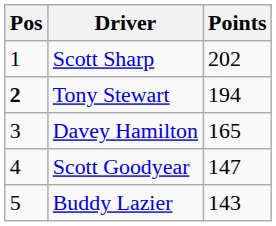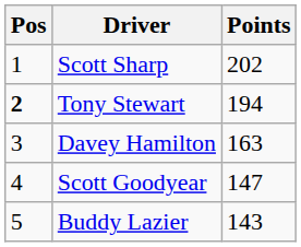Davey Hamilton | Points: 165 -> 163
